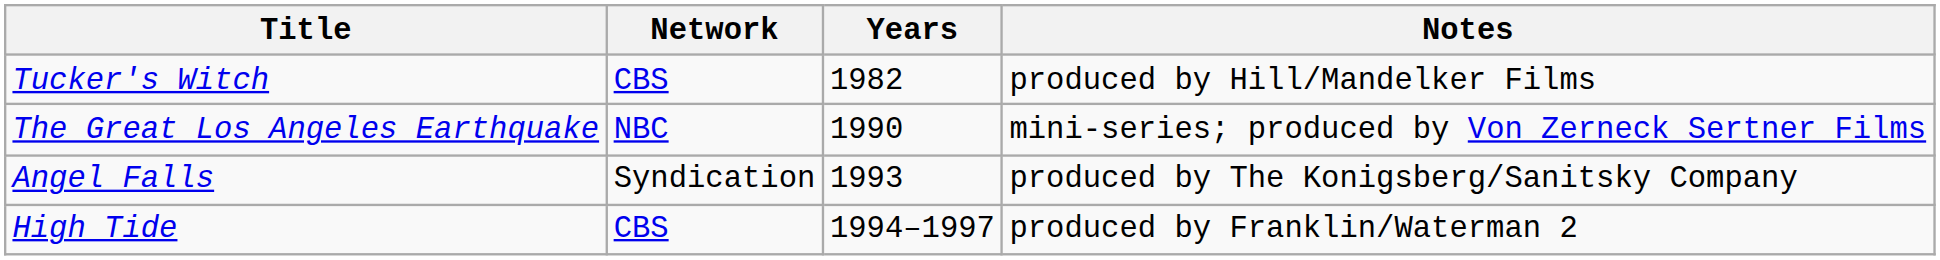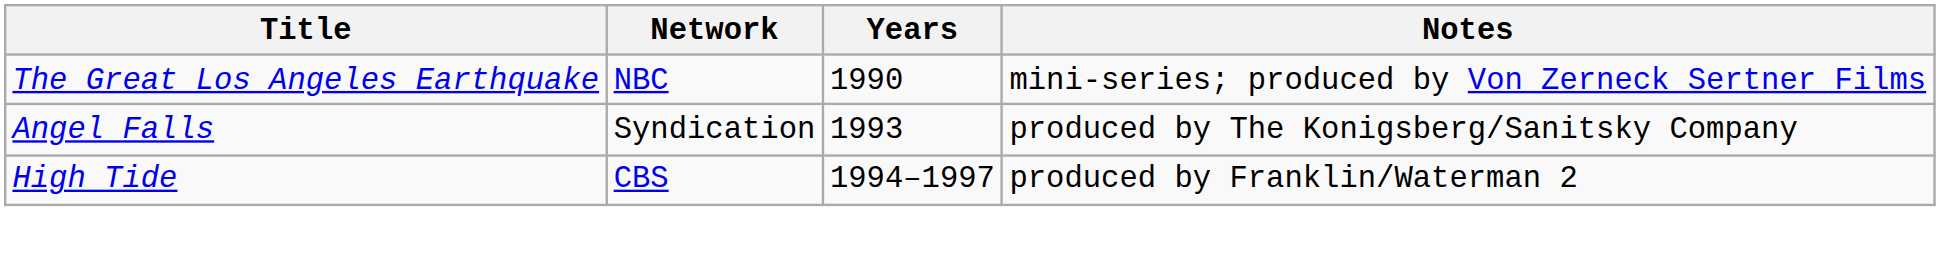- row: Tucker's Witch | CBS | 1982 | produced by Hill/Mandelker Films
